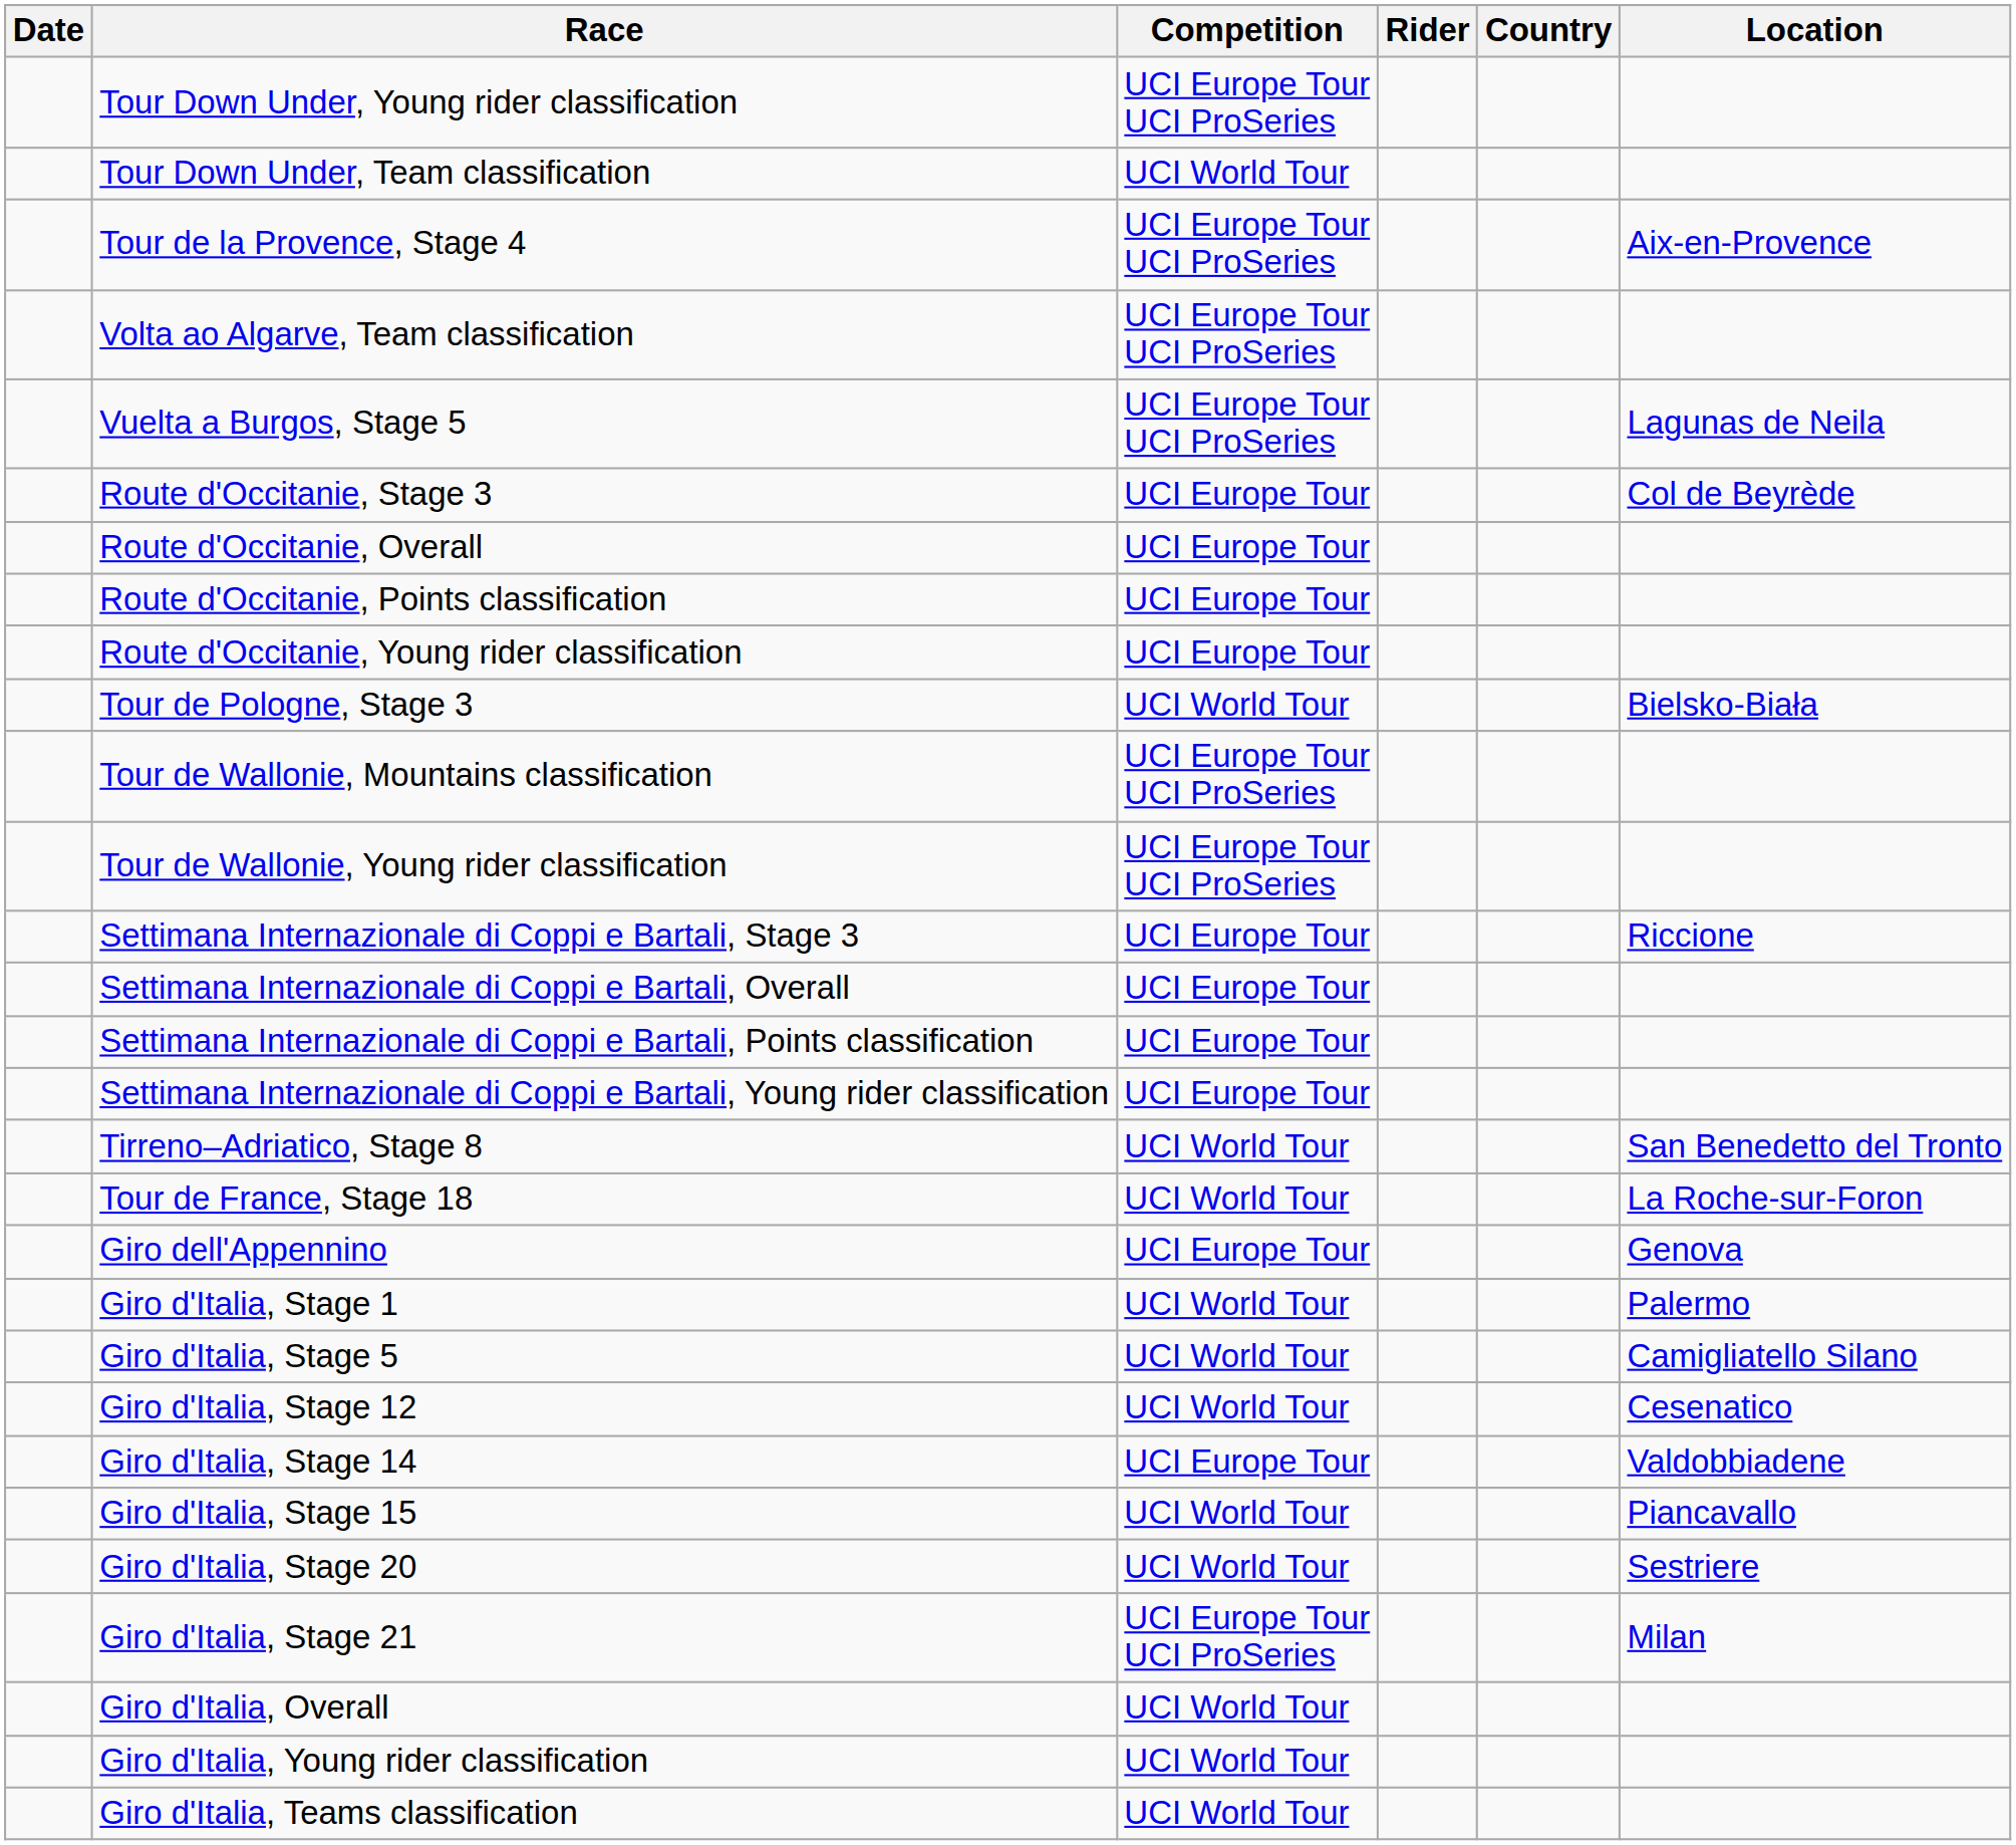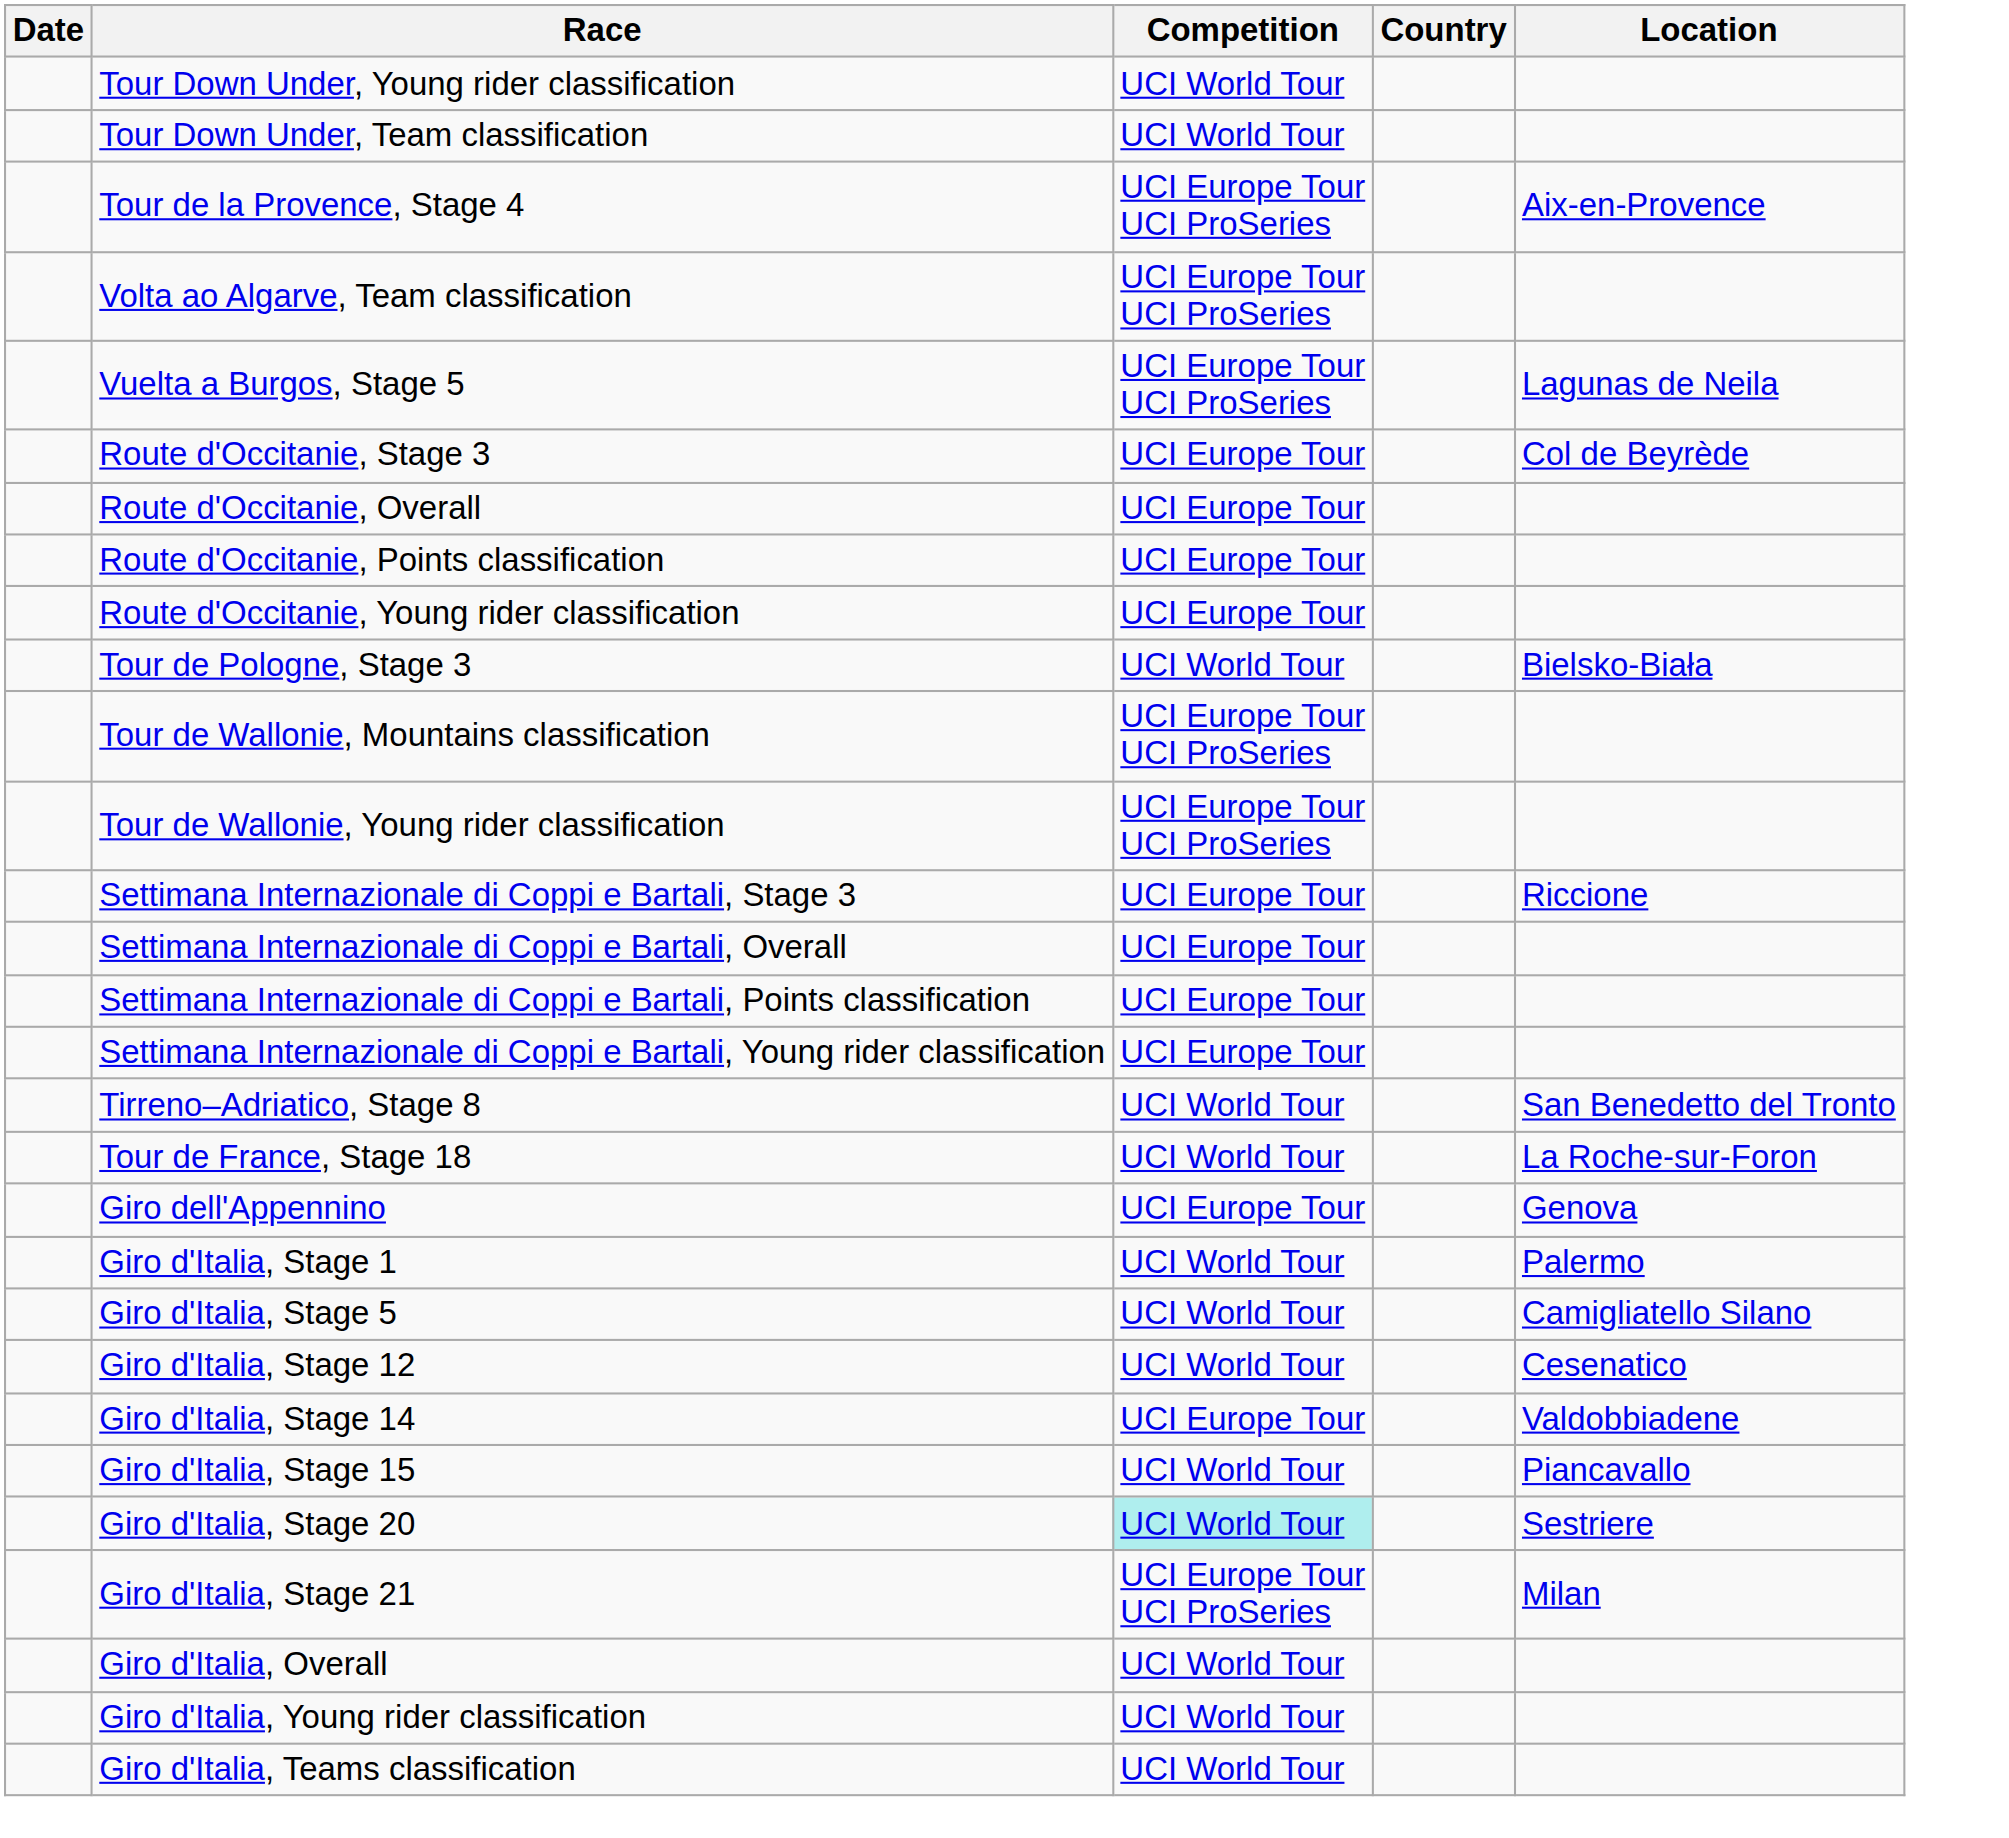- column: Rider
Tour Down Under, Young rider classification | Competition: UCI Europe Tour UCI ProSeries -> UCI World Tour
Giro d'Italia, Stage 20 | Competition: no background -> paleturquoise background
